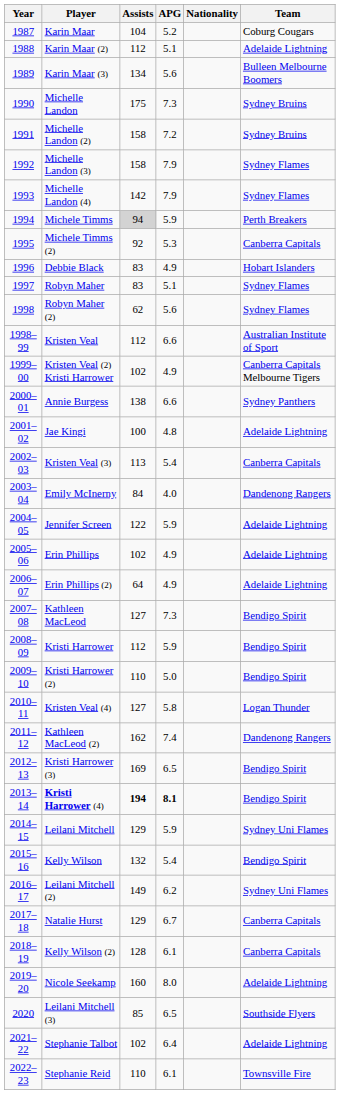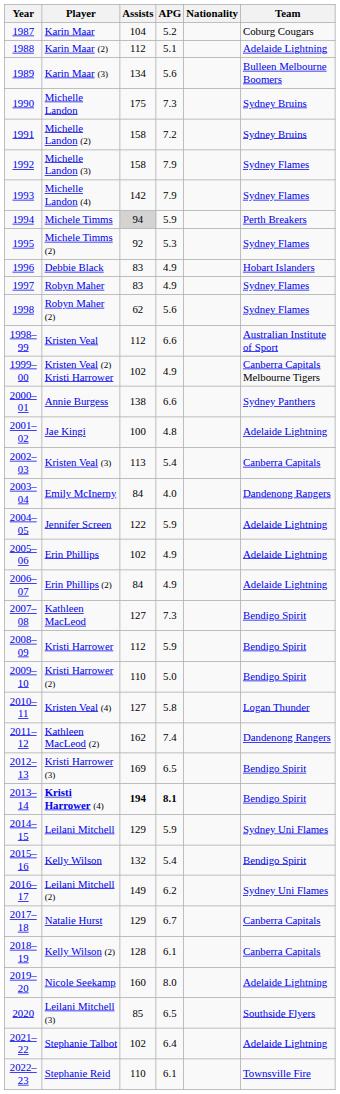Michele Timms (2) | Team: Canberra Capitals -> Sydney Flames
Robyn Maher | APG: 5.1 -> 4.9
Erin Phillips (2) | Assists: 64 -> 84
